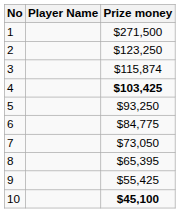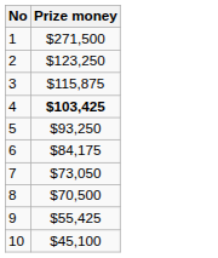- column: Player Name
3 | Prize money: $115,874 -> $115,875
6 | Prize money: $84,775 -> $84,175
8 | Prize money: $65,395 -> $70,500
10 | Prize money: bold -> normal
